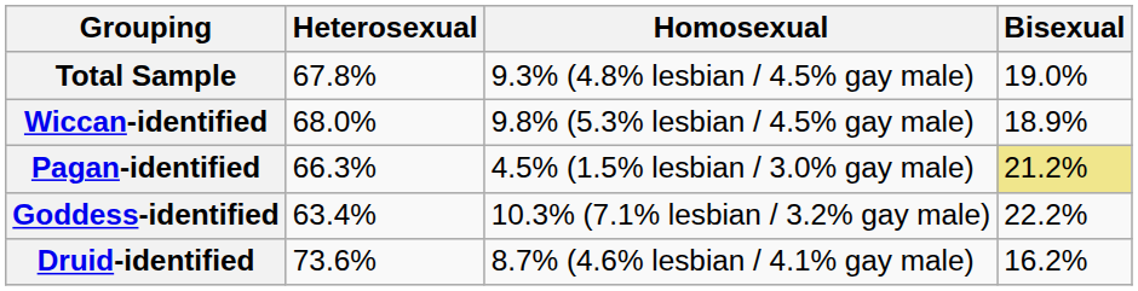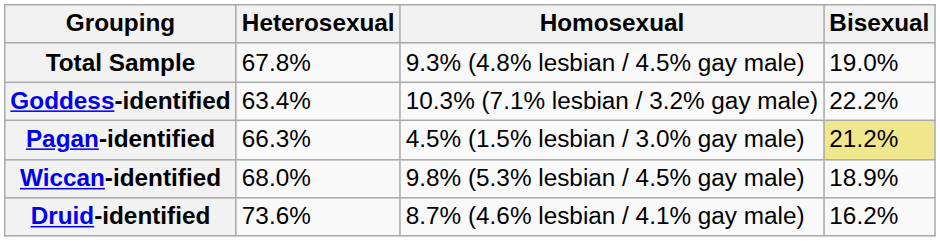rows swapped: Goddess-identified <-> Wiccan-identified
